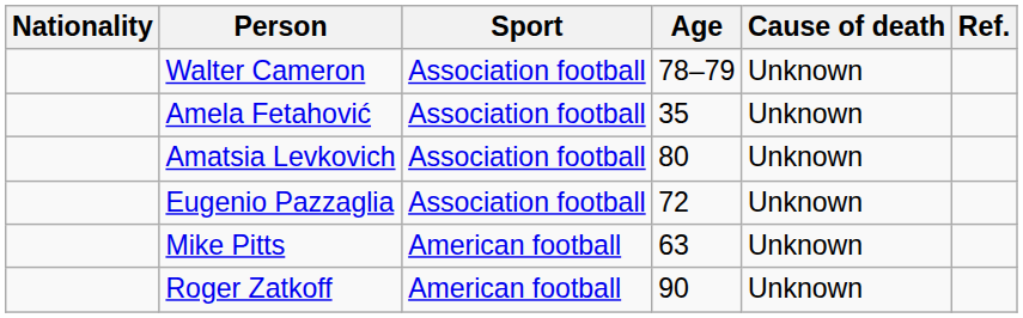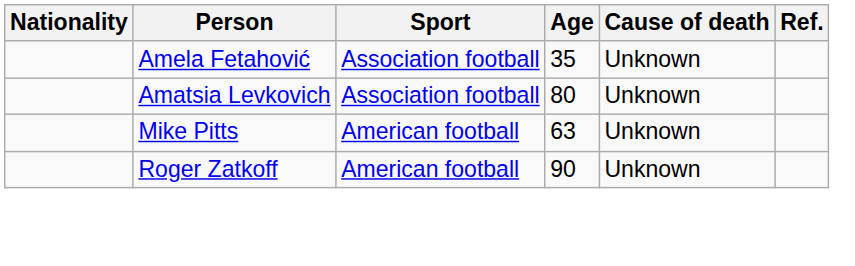- row: Walter Cameron | Association football | 78–79 | Unknown
- row: Eugenio Pazzaglia | Association football | 72 | Unknown
